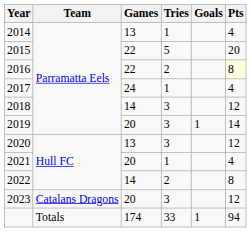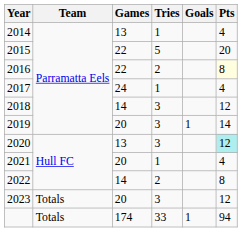2020 | Pts: no background -> paleturquoise background
2023 | Team: Catalans Dragons -> Totals
